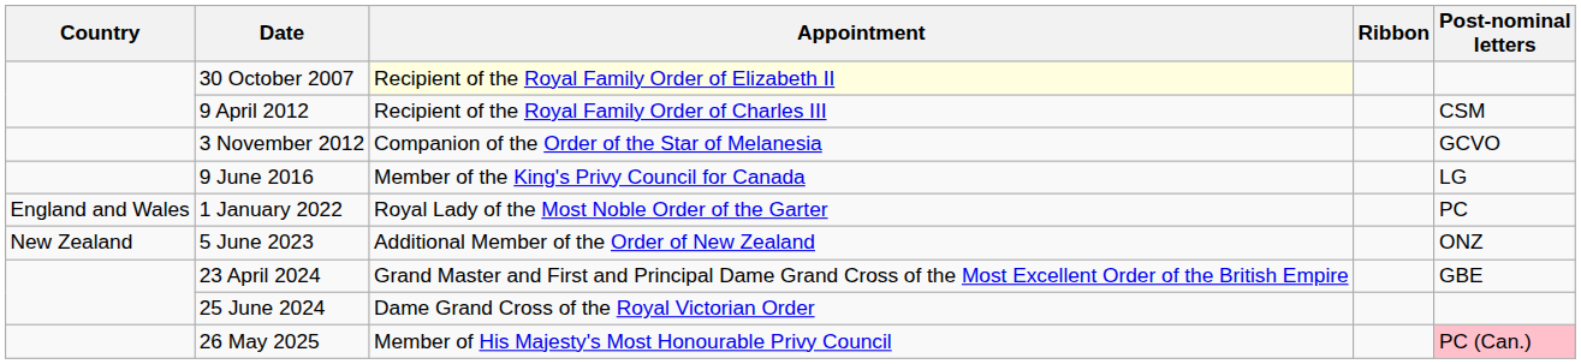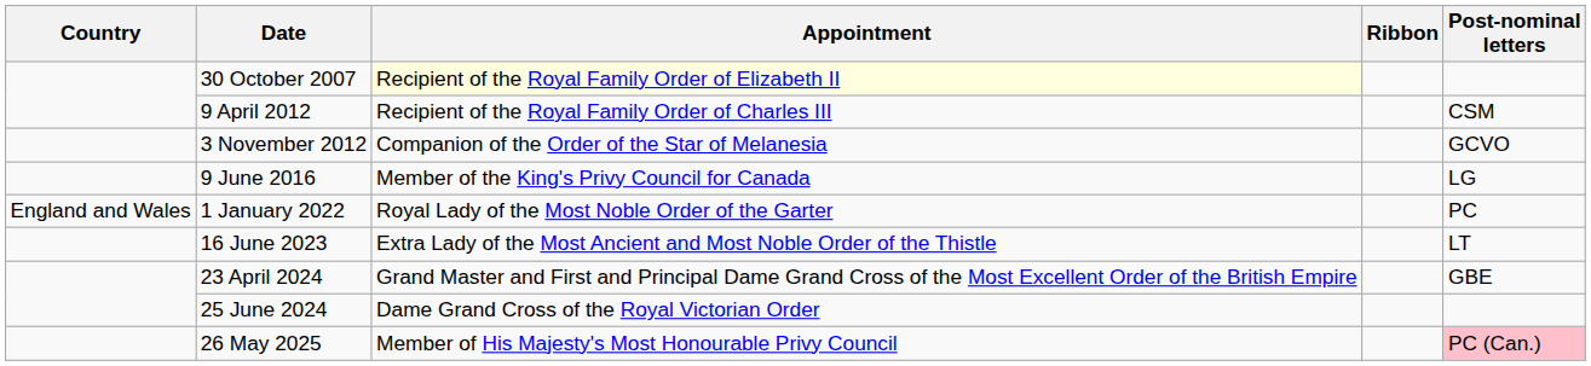- row: New Zealand | 5 June 2023 | Additional Member of the Order of New Zealand | ONZ
+ row: 16 June 2023 | Extra Lady of the Most Ancient and Most Noble Order of the Thistle | LT
